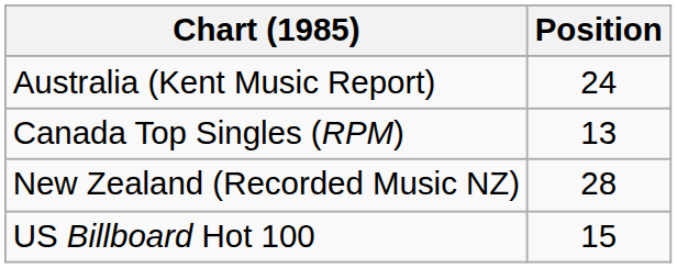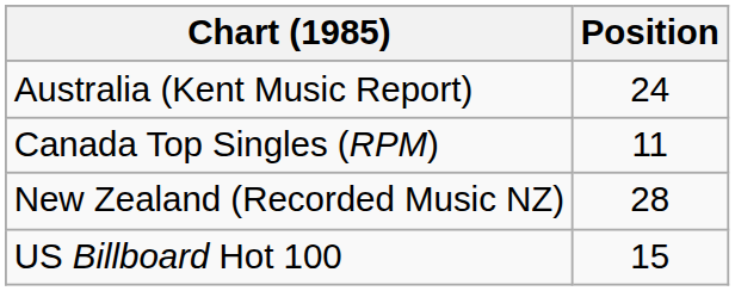Canada Top Singles (RPM) | Position: 13 -> 11
